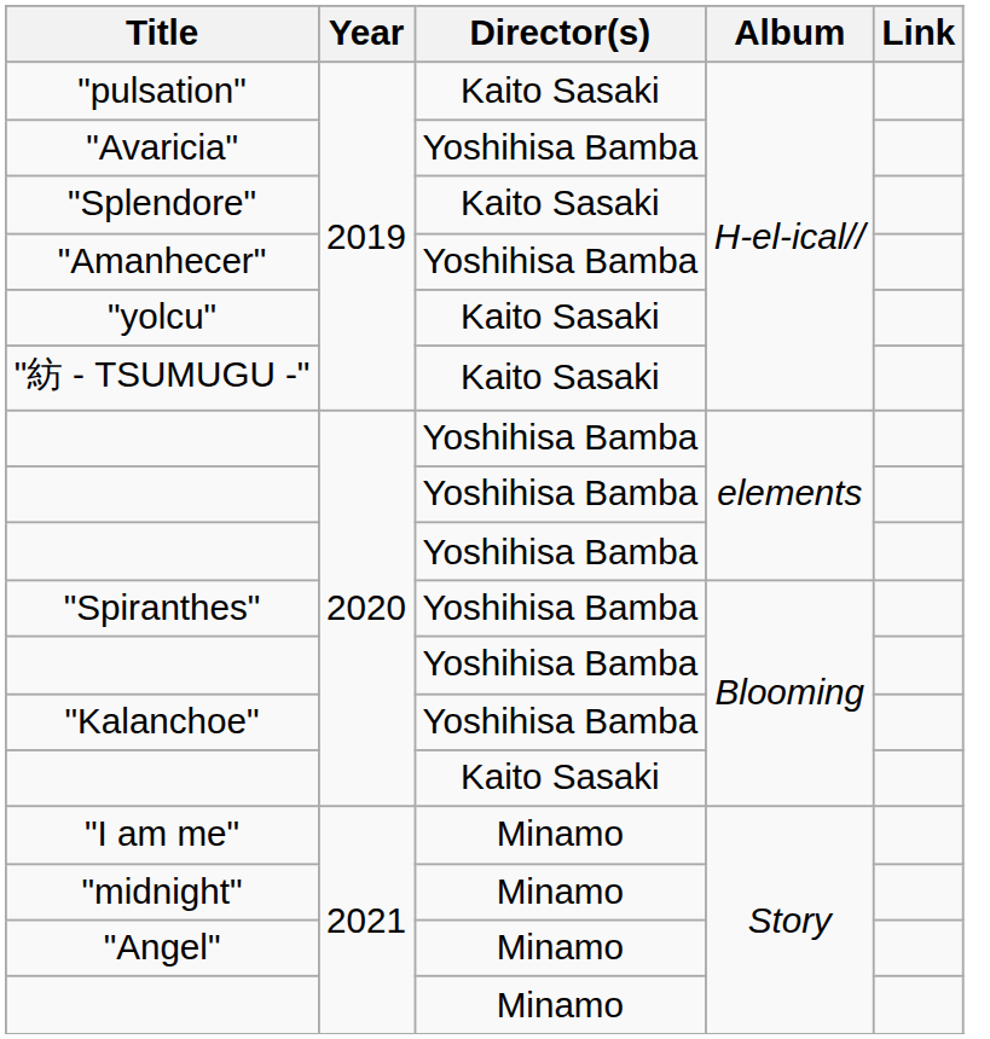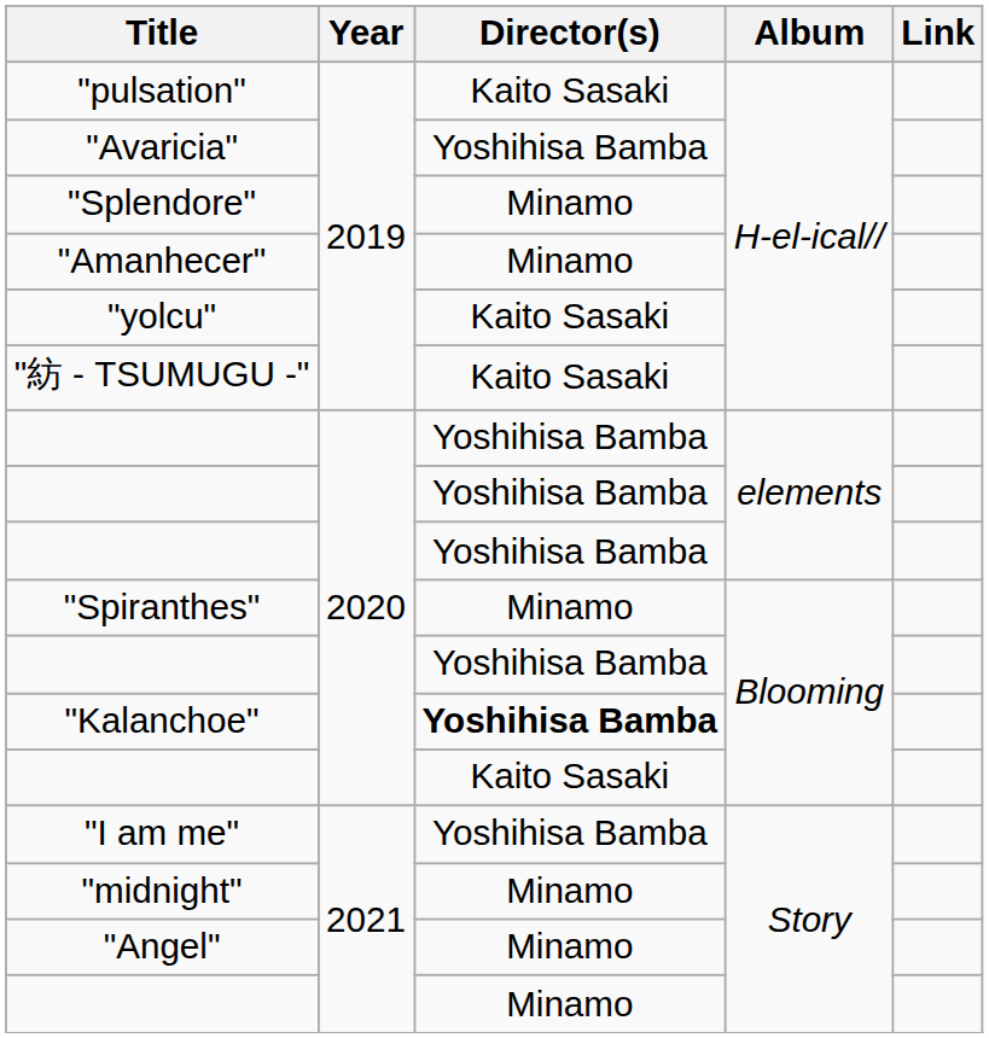"Splendore" | Director(s): Kaito Sasaki -> Minamo
"Amanhecer" | Director(s): Yoshihisa Bamba -> Minamo
"Spiranthes" | Director(s): Yoshihisa Bamba -> Minamo
"Kalanchoe" | Director(s): normal -> bold
"I am me" | Director(s): Minamo -> Yoshihisa Bamba
